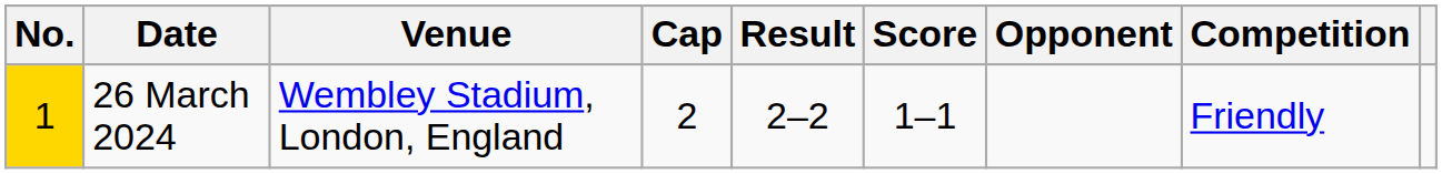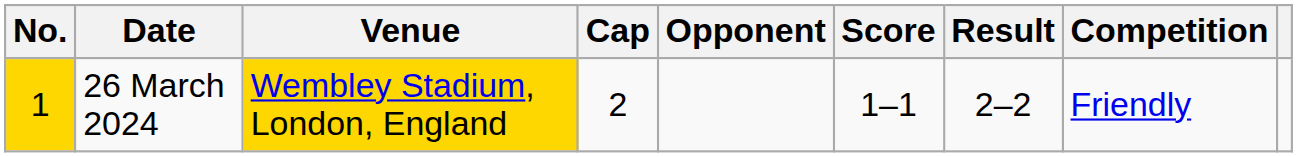columns swapped: Opponent <-> Result
26 March 2024 | Venue: no background -> gold background
